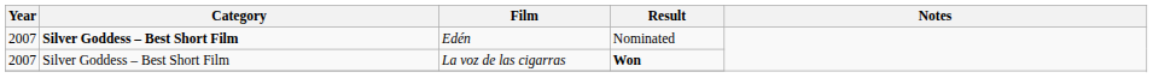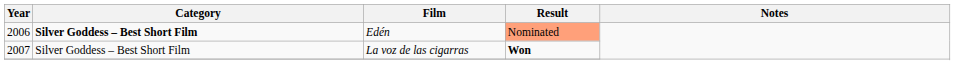Edén | Year: 2007 -> 2006
Edén | Result: no background -> lightsalmon background
